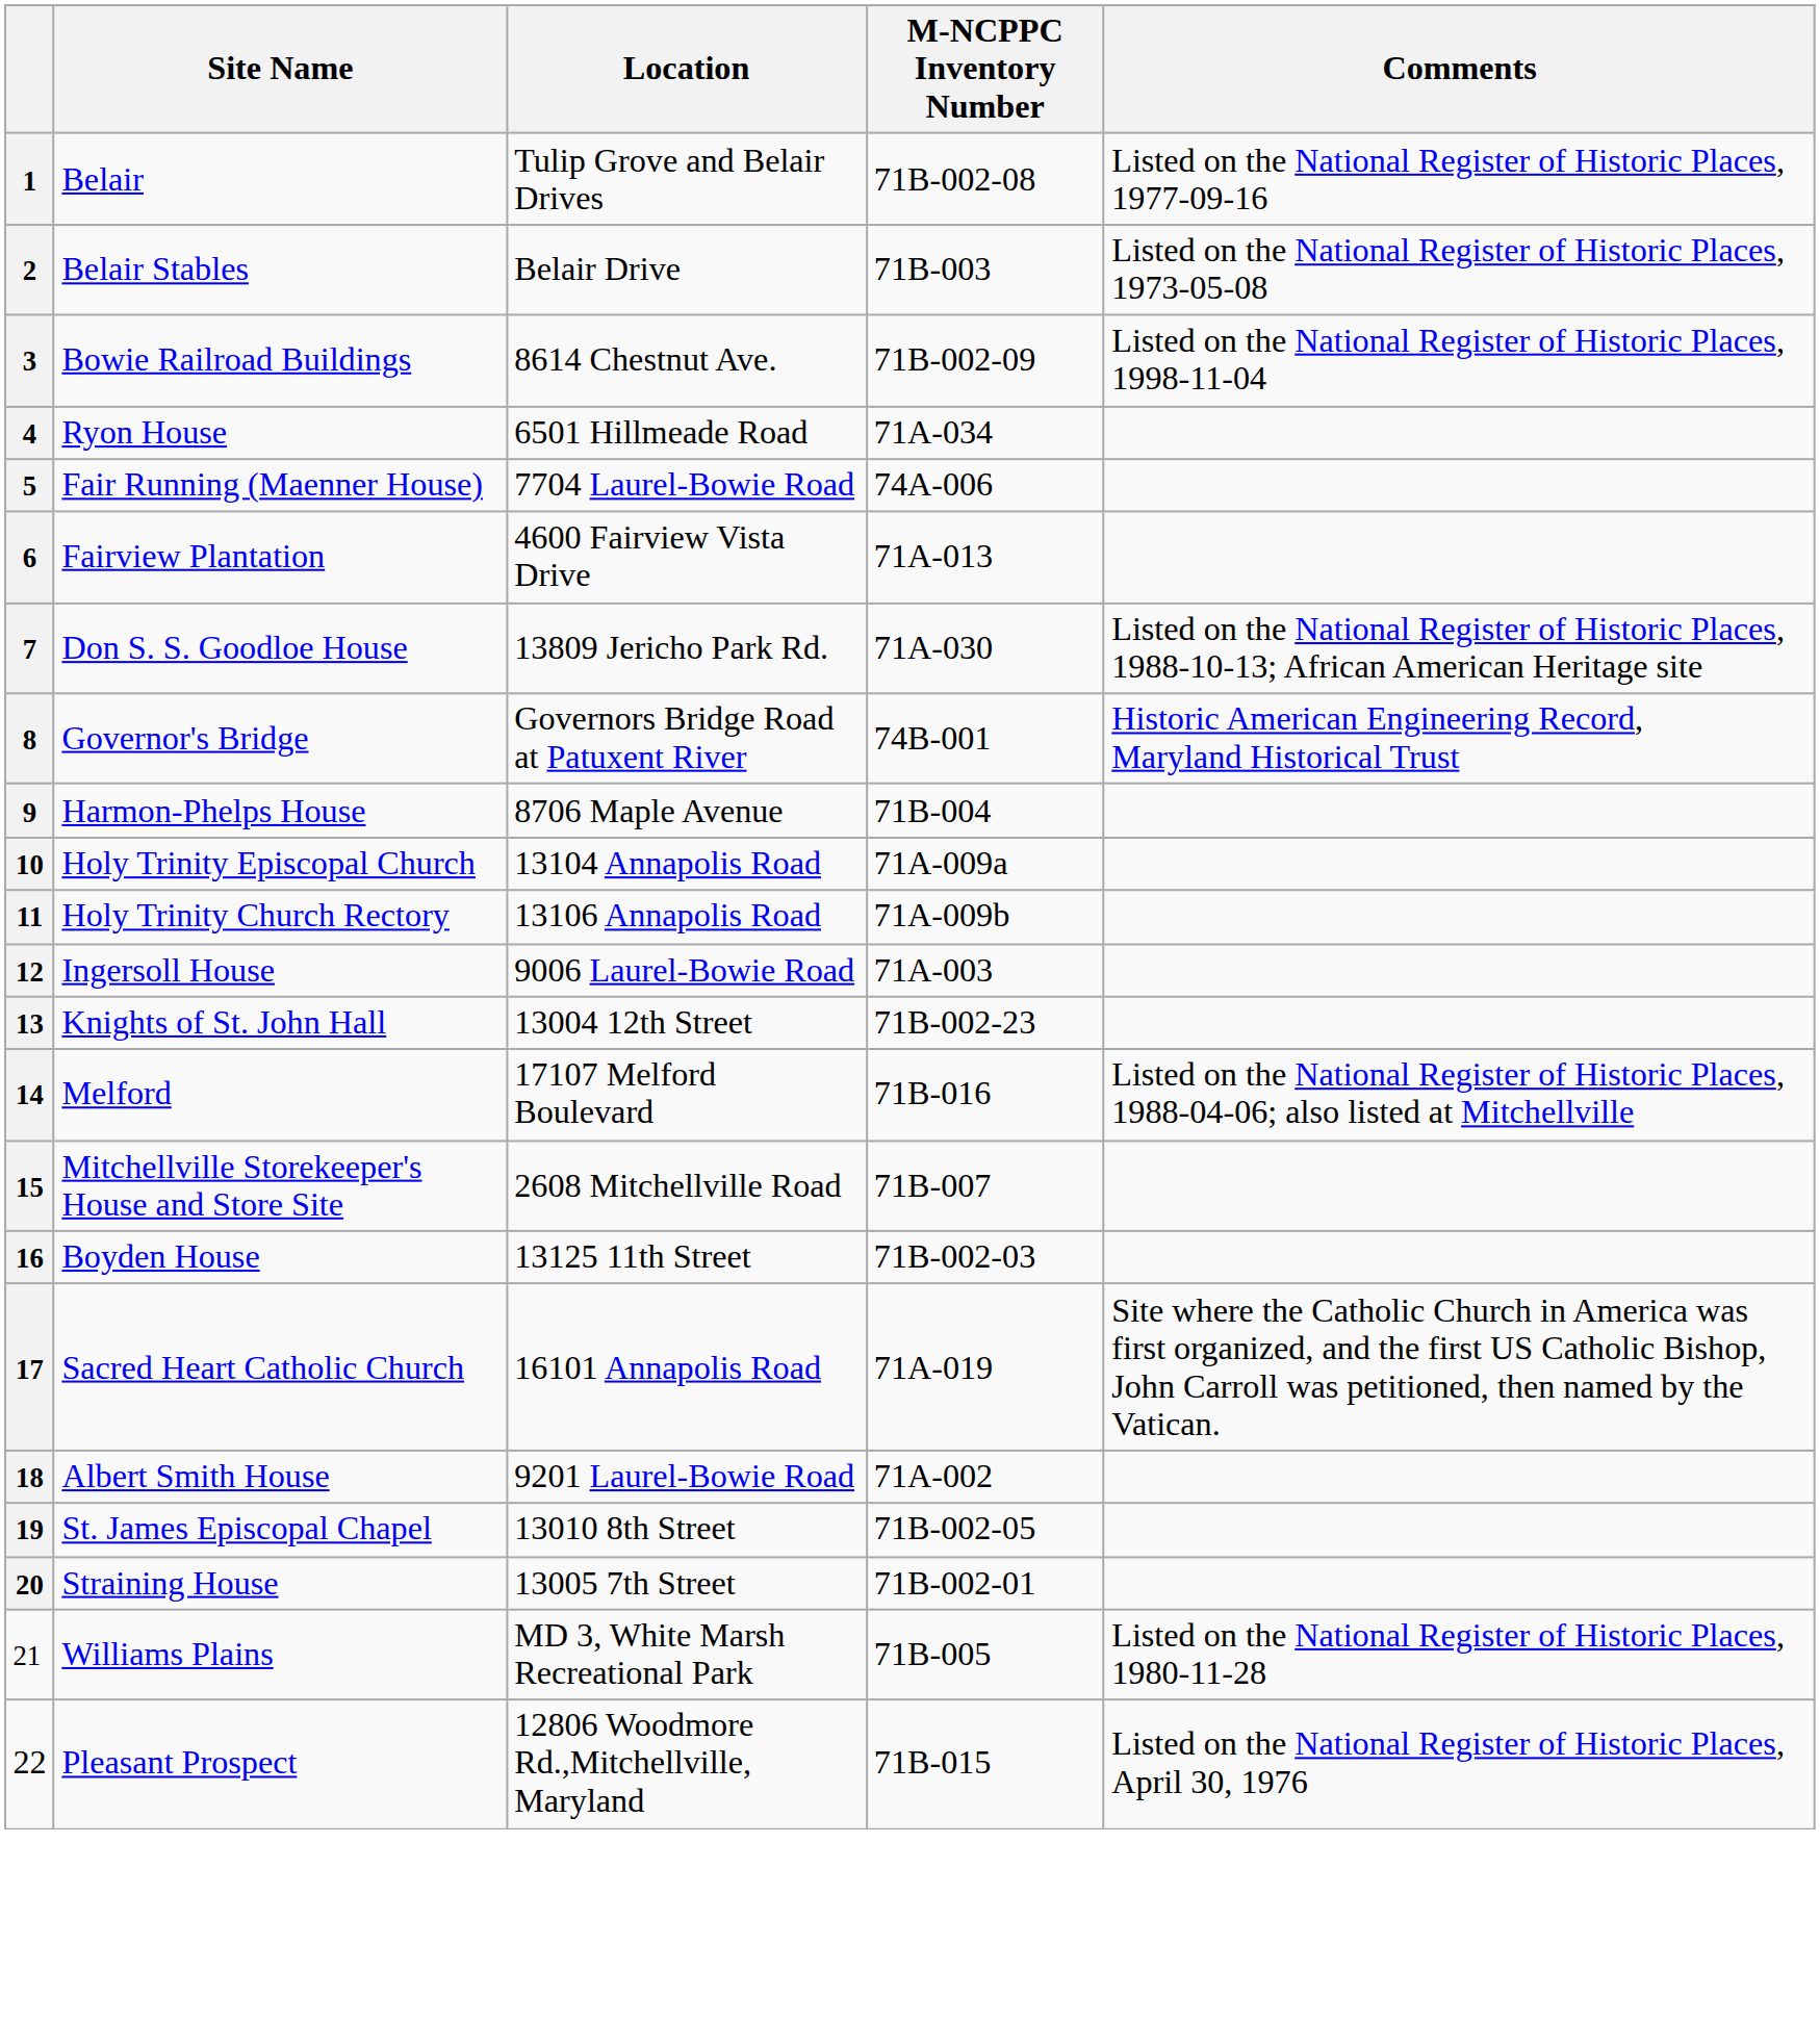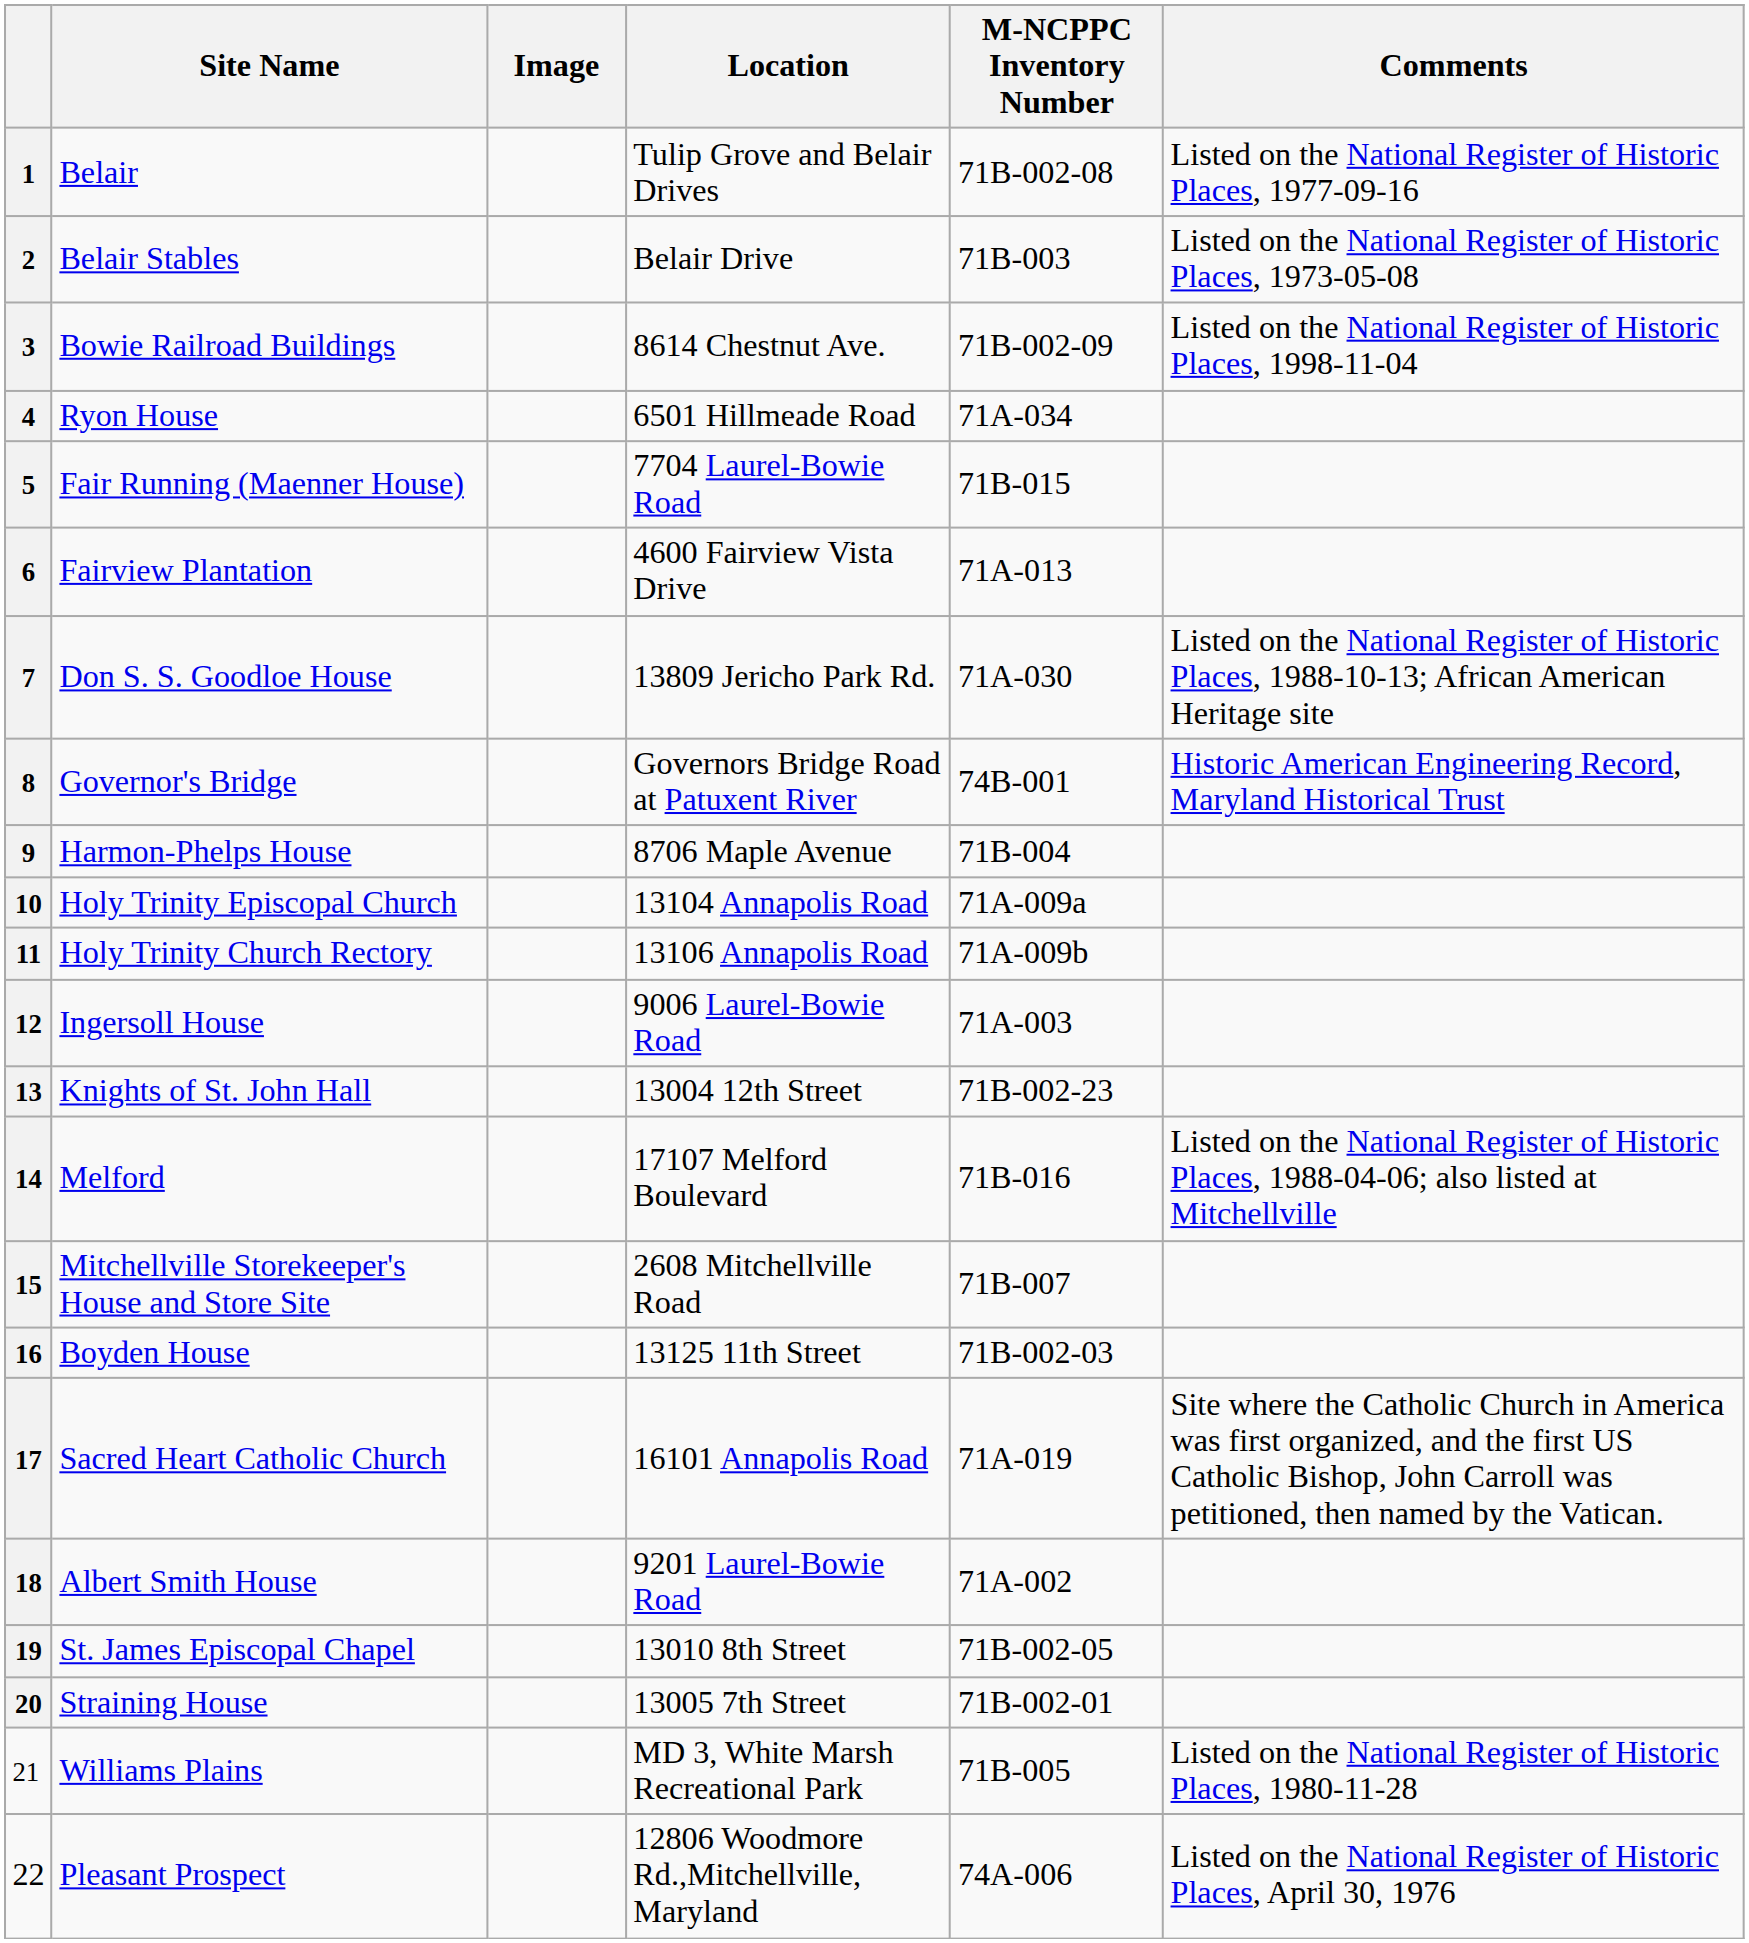+ column: Image
5 | M-NCPPC Inventory Number: 74A-006 -> 71B-015
22 | M-NCPPC Inventory Number: 71B-015 -> 74A-006
